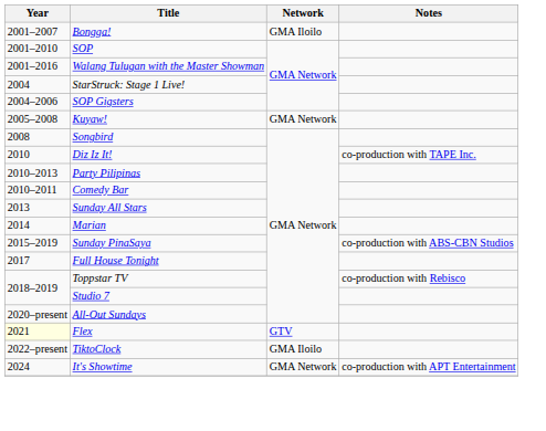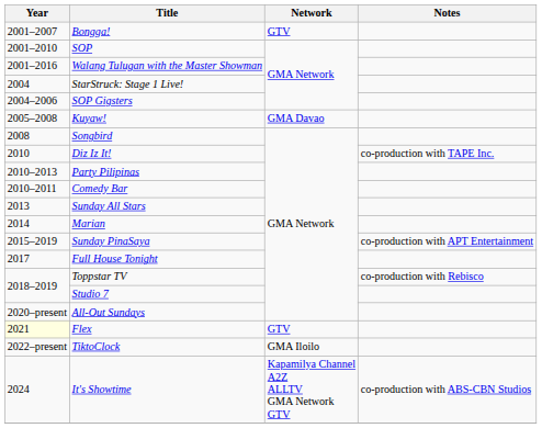Bongga! | Network: GMA Iloilo -> GTV
Kuyaw! | Network: GMA Network -> GMA Davao
Sunday PinaSaya | Notes: co-production with ABS-CBN Studios -> co-production with APT Entertainment
It's Showtime | Network: GMA Network -> Kapamilya Channel A2Z ALLTV GMA Network GTV
It's Showtime | Notes: co-production with APT Entertainment -> co-production with ABS-CBN Studios
